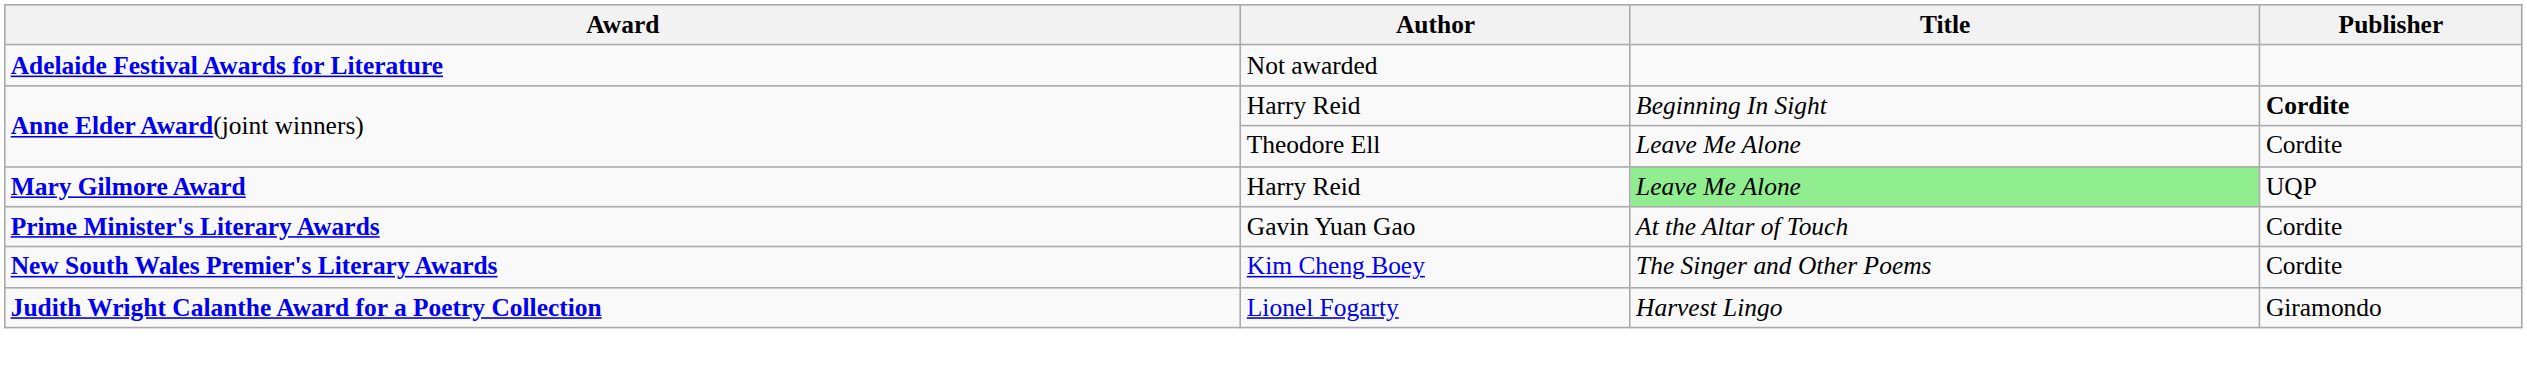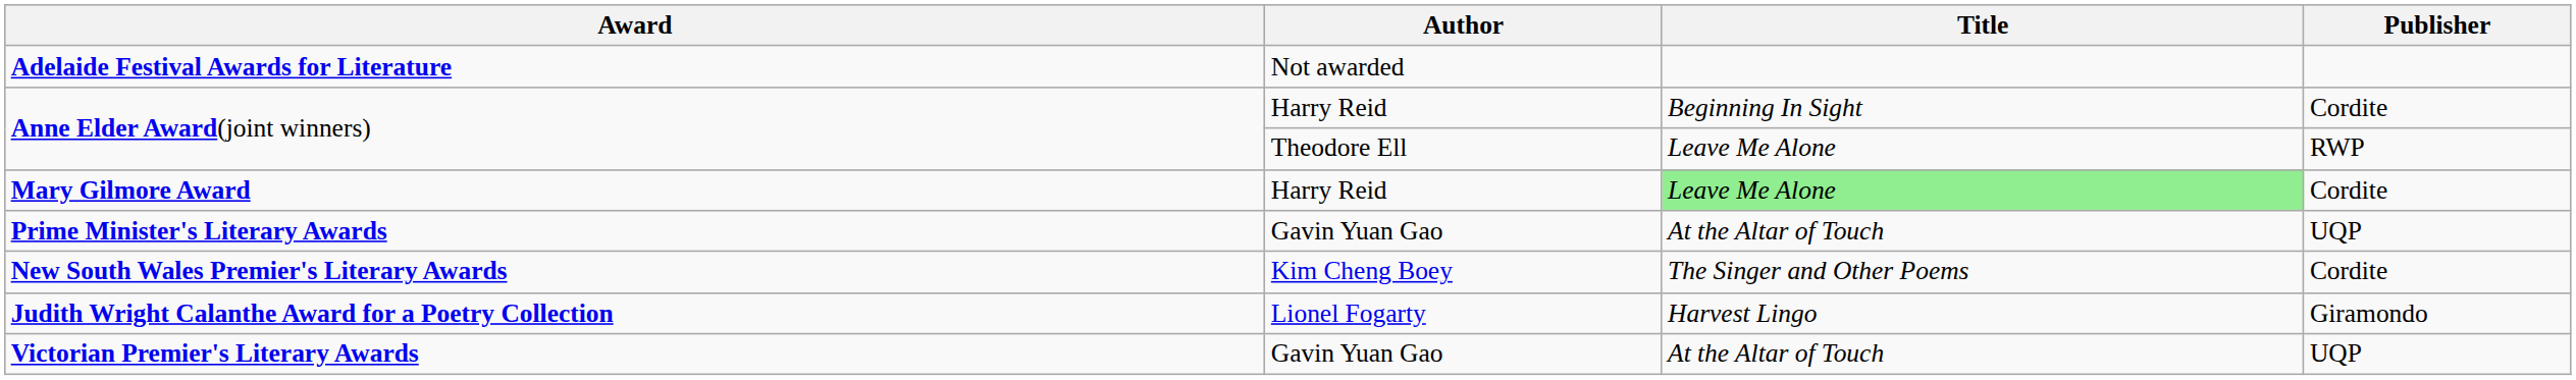Anne Elder Award(joint winners) / Harry Reid | Publisher: bold -> normal
Anne Elder Award(joint winners) / Theodore Ell | Publisher: Cordite -> RWP
Mary Gilmore Award | Publisher: UQP -> Cordite
Prime Minister's Literary Awards | Publisher: Cordite -> UQP
+ row: Victorian Premier's Literary Awards | Gavin Yuan Gao | At the Altar of Touch | UQP
